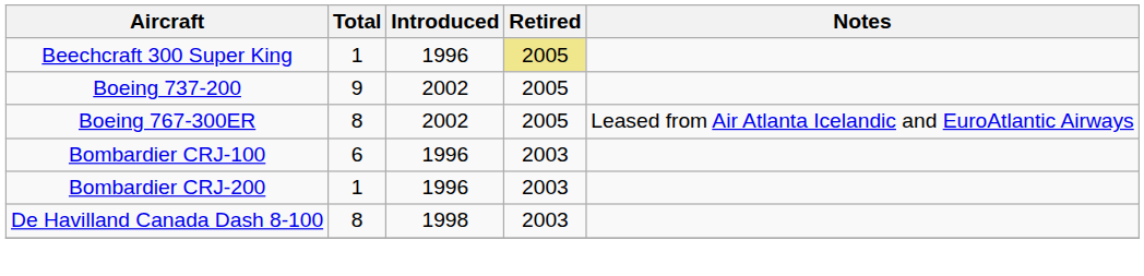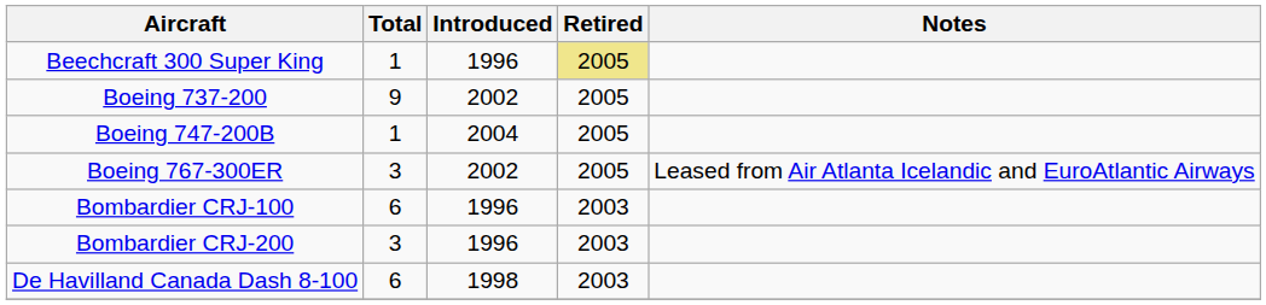+ row: Boeing 747-200B | 1 | 2004 | 2005
Boeing 767-300ER | Total: 8 -> 3
Bombardier CRJ-200 | Total: 1 -> 3
De Havilland Canada Dash 8-100 | Total: 8 -> 6
